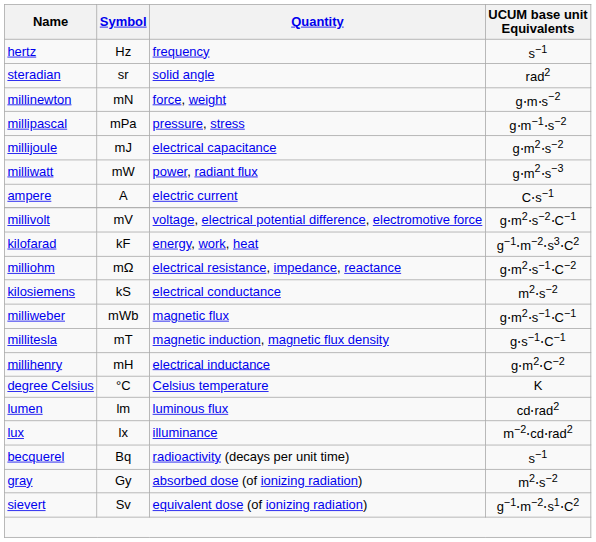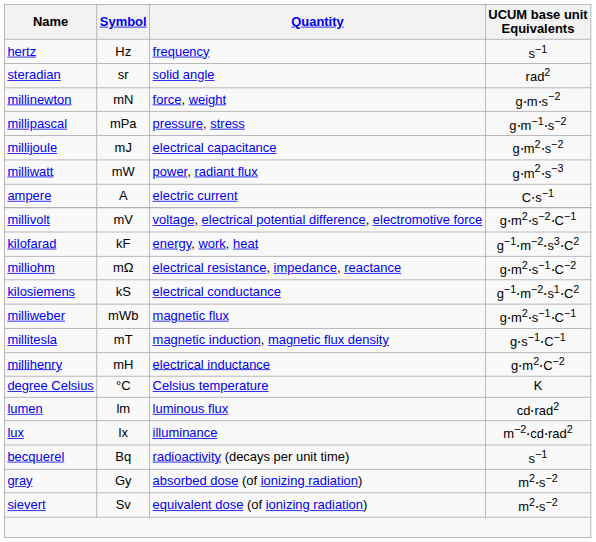kilosiemens | UCUM base unit Equivalents: m2⋅s−2 -> g−1⋅m−2⋅s1⋅C2
sievert | UCUM base unit Equivalents: g−1⋅m−2⋅s1⋅C2 -> m2⋅s−2
